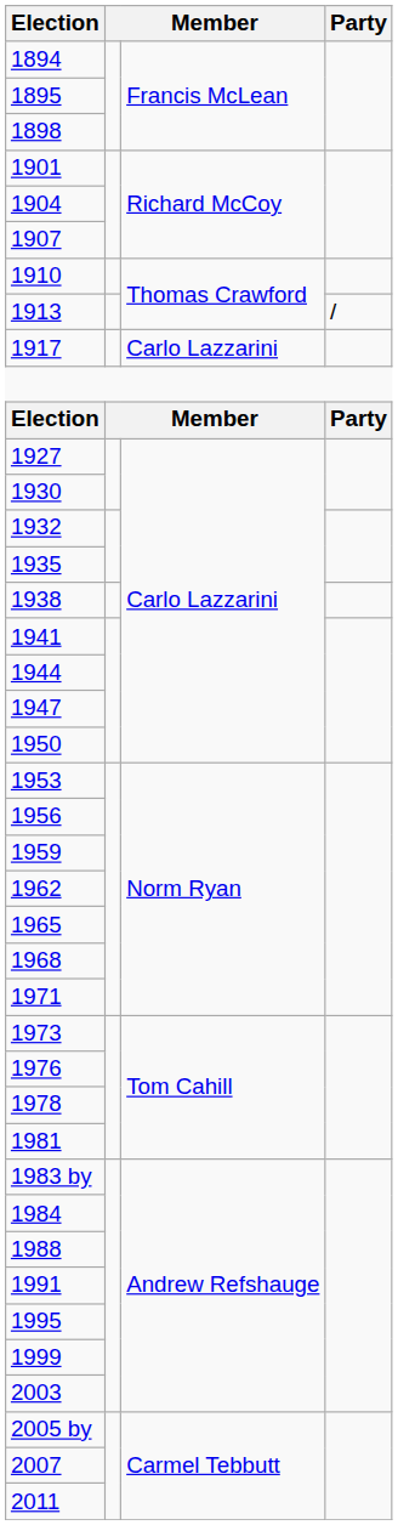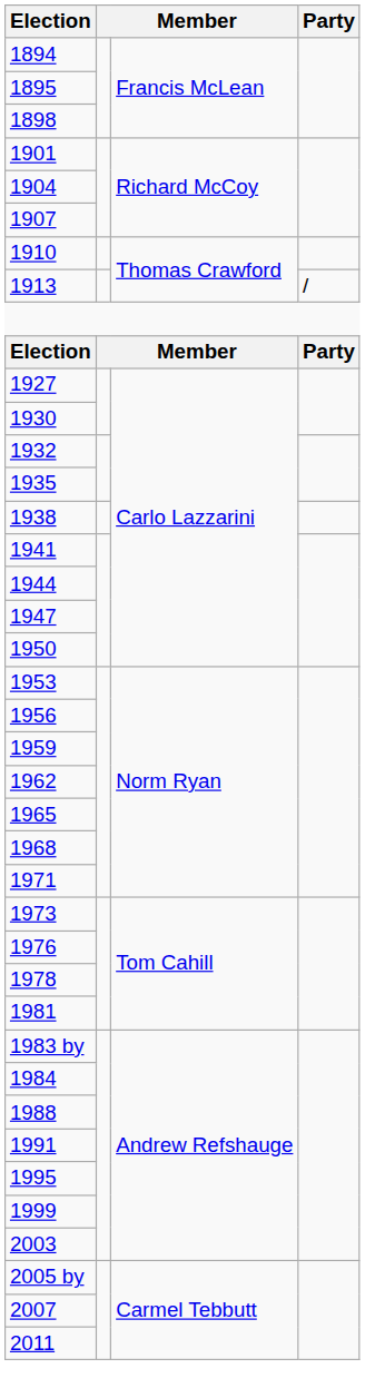- row: 1917 | Carlo Lazzarini
